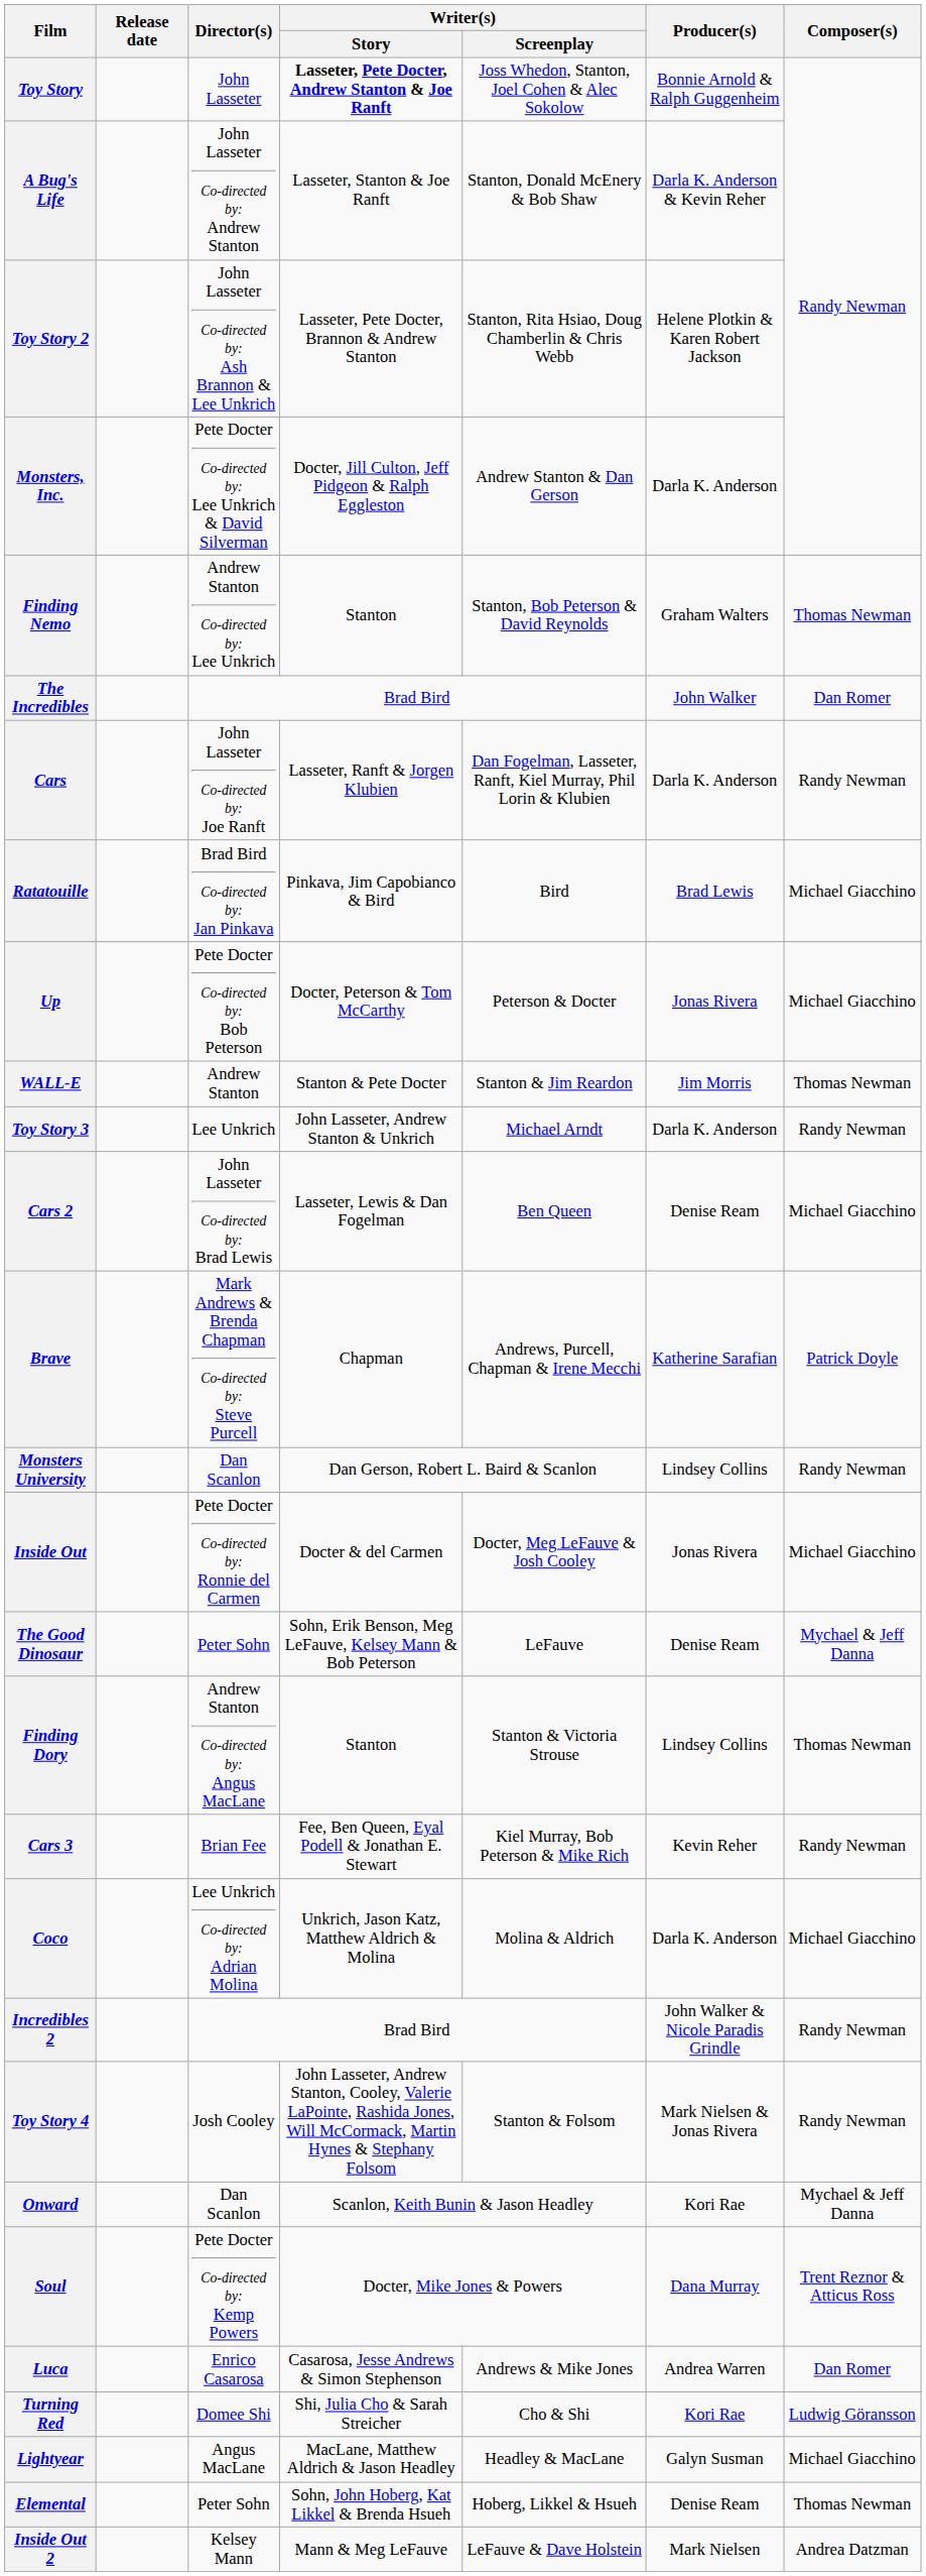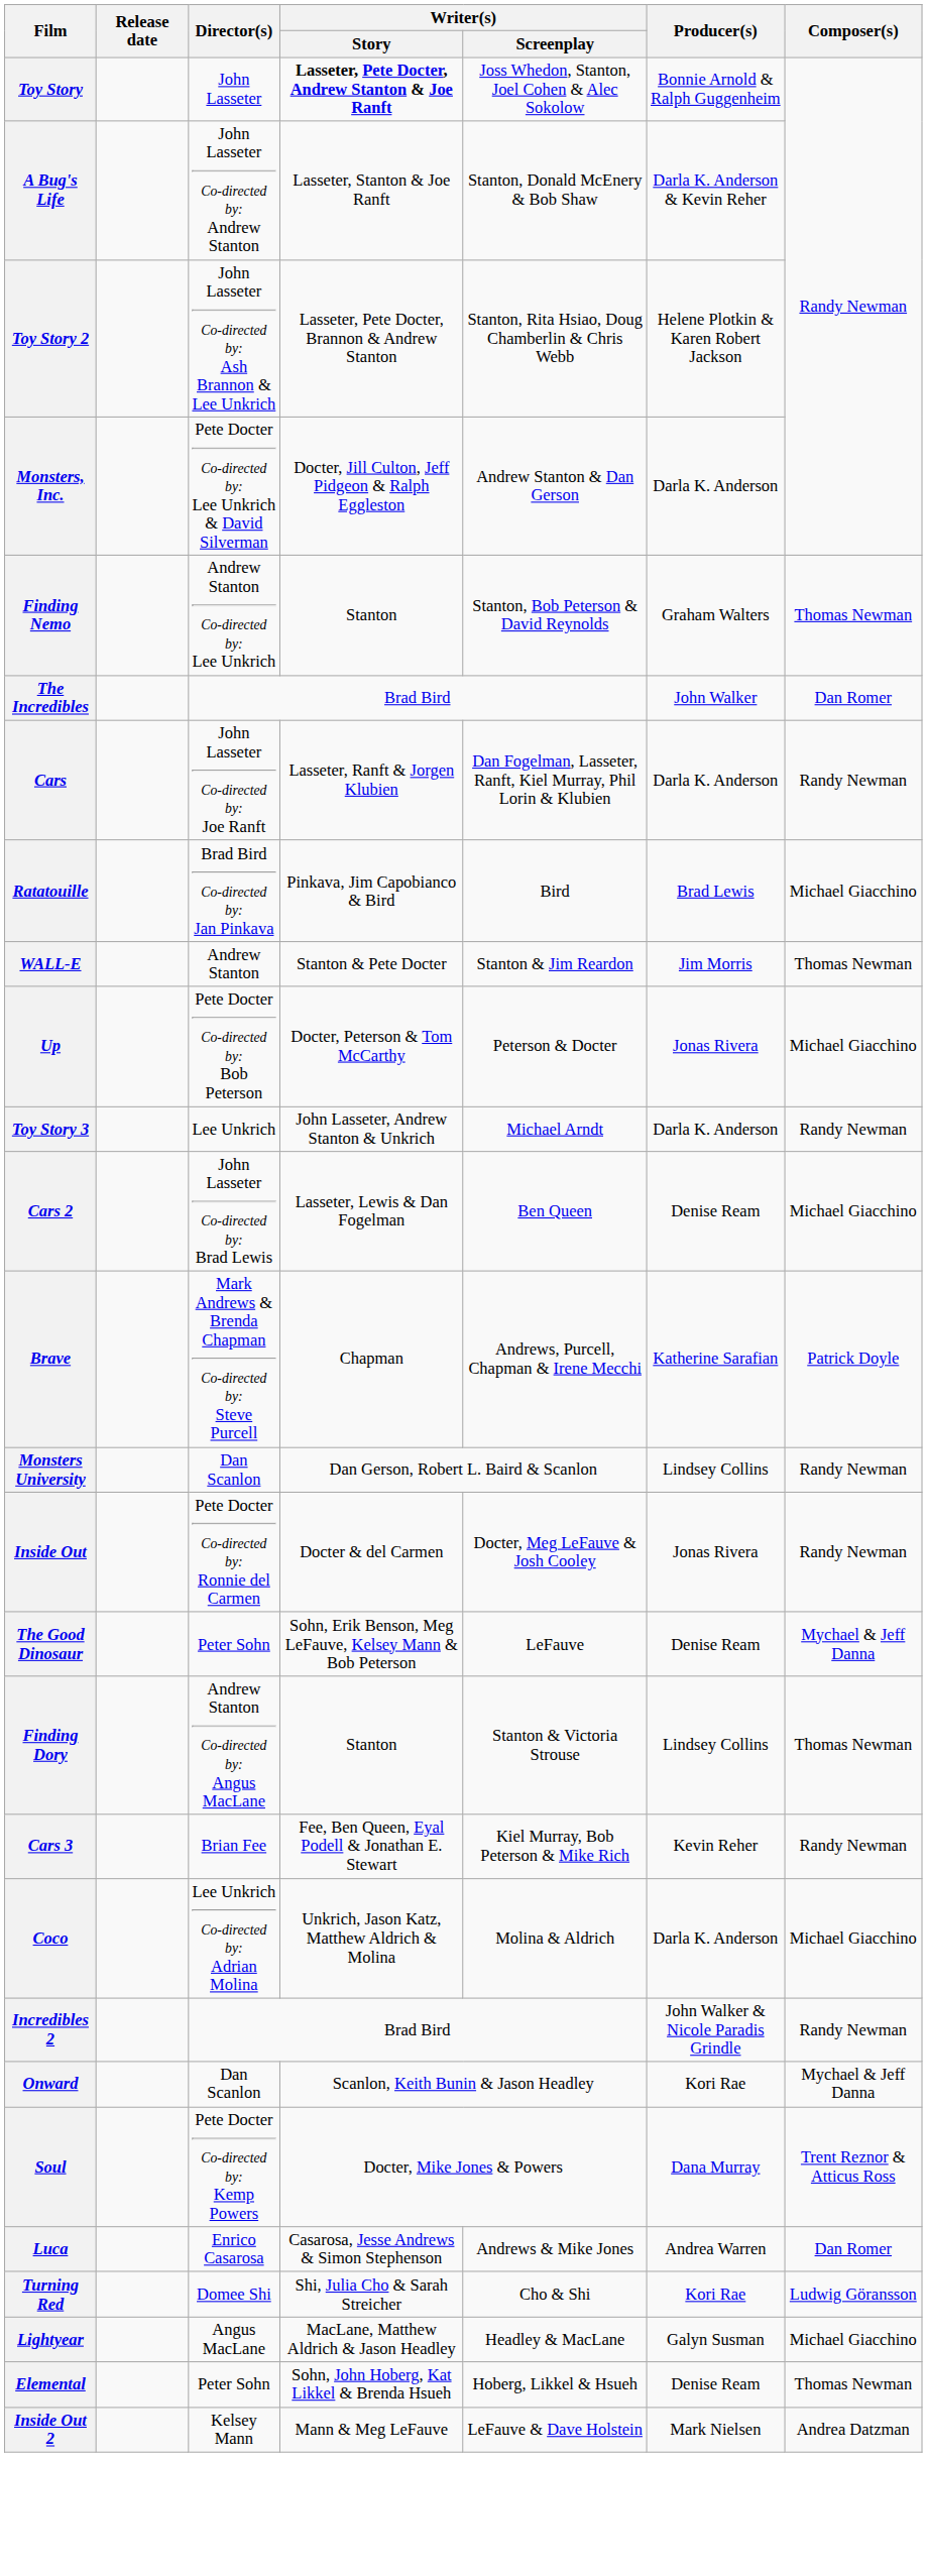rows swapped: WALL-E <-> Up
Inside Out | Composer(s): Michael Giacchino -> Randy Newman
- row: Toy Story 4 | Josh Cooley | John Lasseter, Andrew Stanton, Cooley, Valerie LaPointe, Rashida Jones, Will McCormack, Martin Hynes & Stephany Folsom | Stanton & Folsom | Mark Nielsen & Jonas Rivera | Randy Newman
